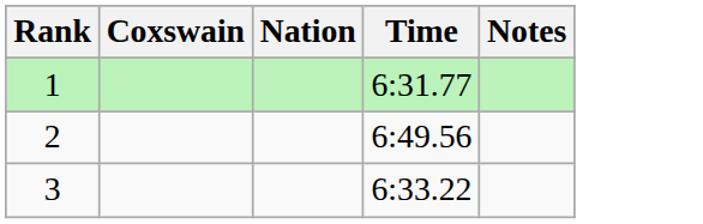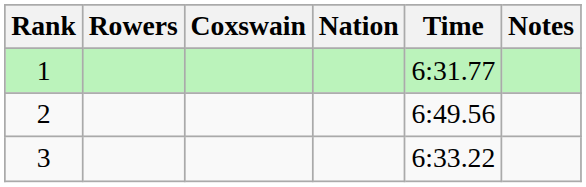+ column: Rowers
